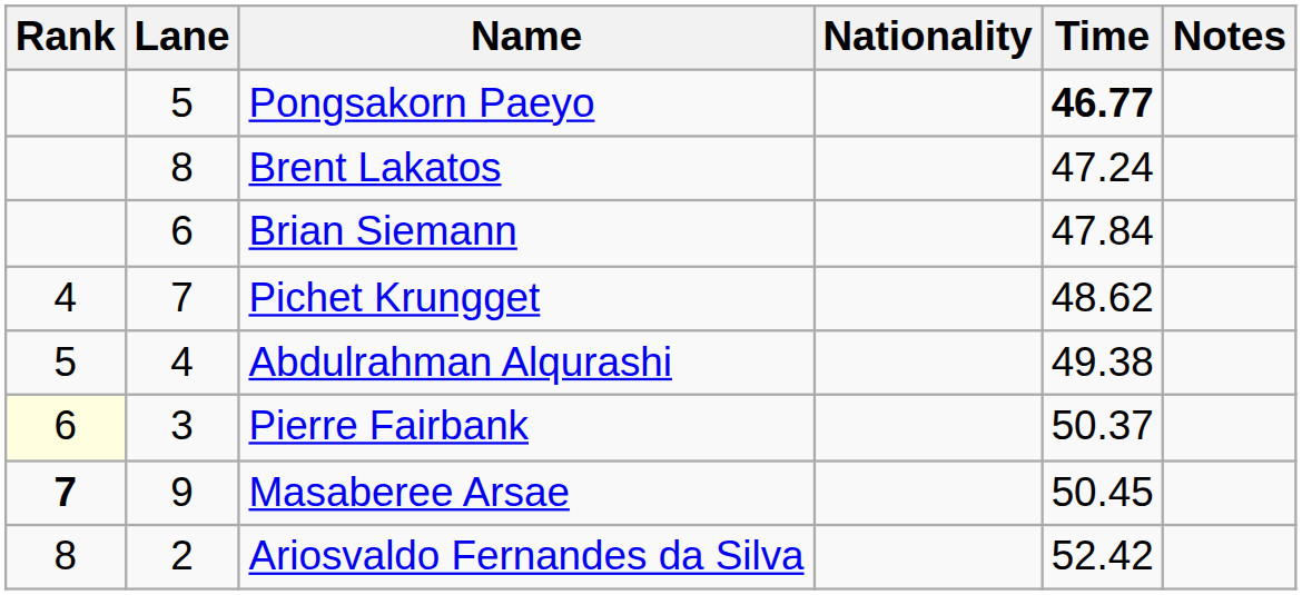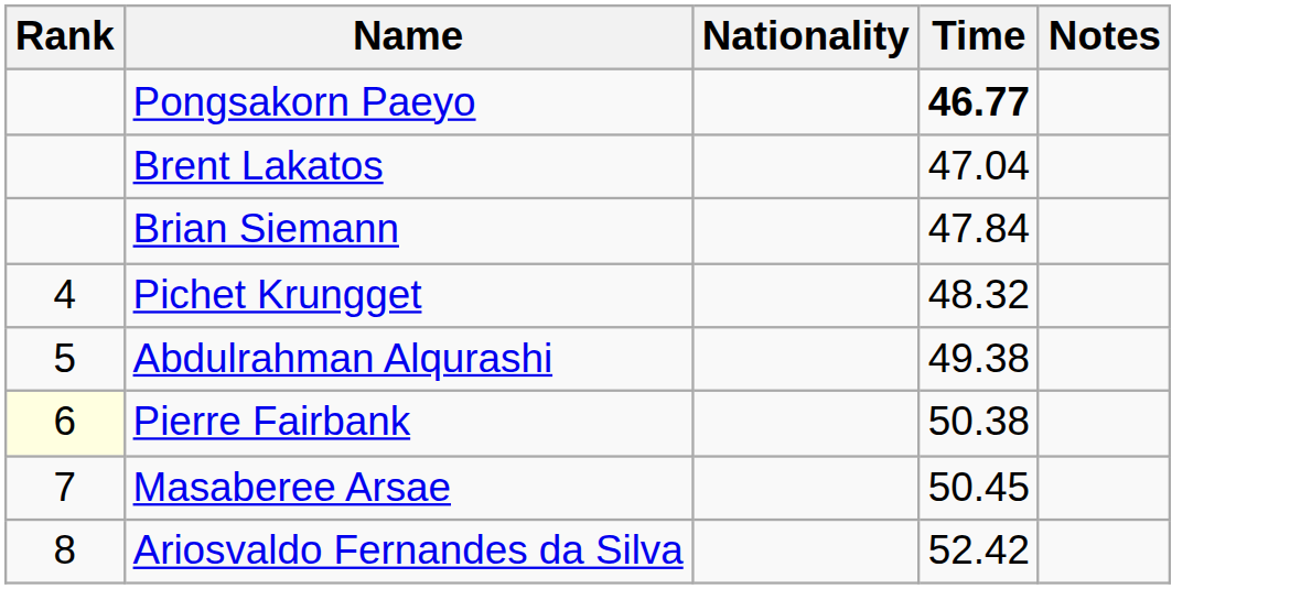- column: Lane | 5 | 8 | 6 | 7 | 4 | 3 | 9 | 2
Brent Lakatos | Time: 47.24 -> 47.04
Pichet Krungget | Time: 48.62 -> 48.32
Pierre Fairbank | Time: 50.37 -> 50.38
Masaberee Arsae | Rank: bold -> normal
